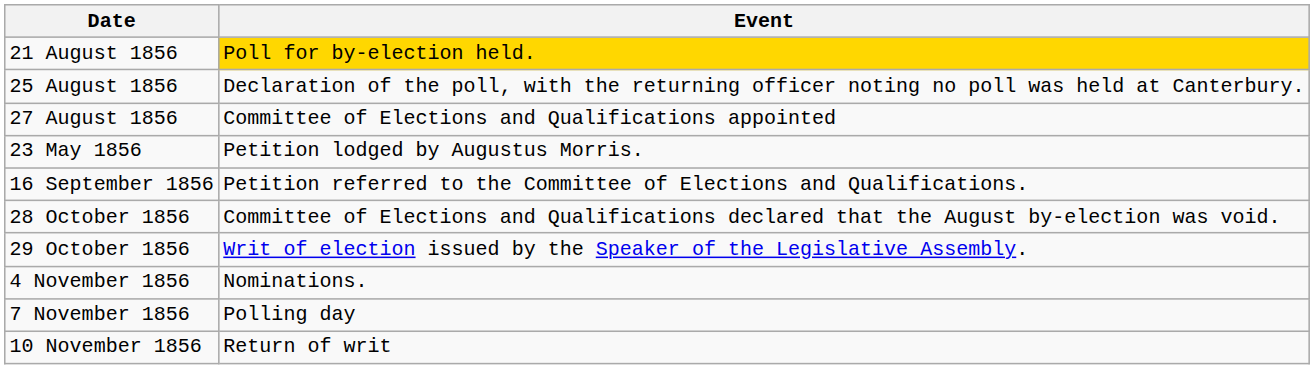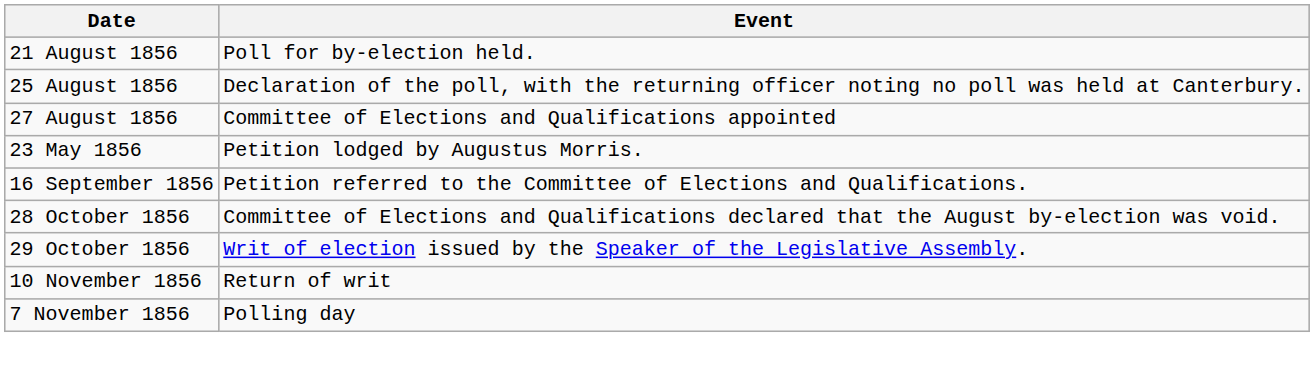21 August 1856 | Event: gold background -> no background
- row: 4 November 1856 | Nominations.
rows swapped: 7 November 1856 <-> 10 November 1856
